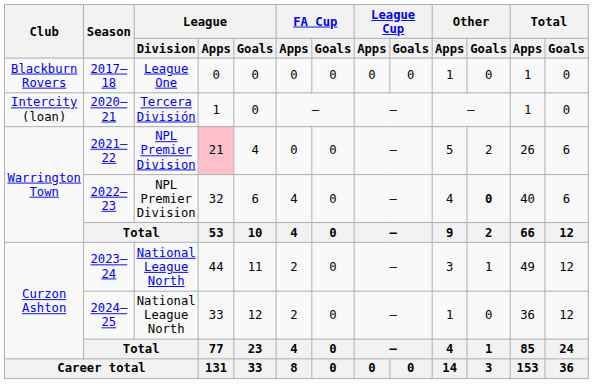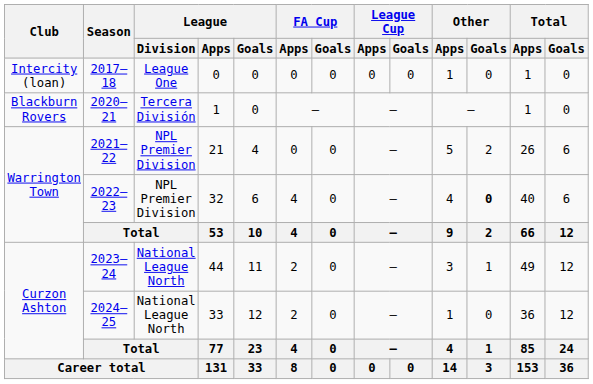2017–18 | Club: Blackburn Rovers -> Intercity (loan)
2020–21 | Club: Intercity (loan) -> Blackburn Rovers
2021–22 | League / Apps: pink background -> no background
